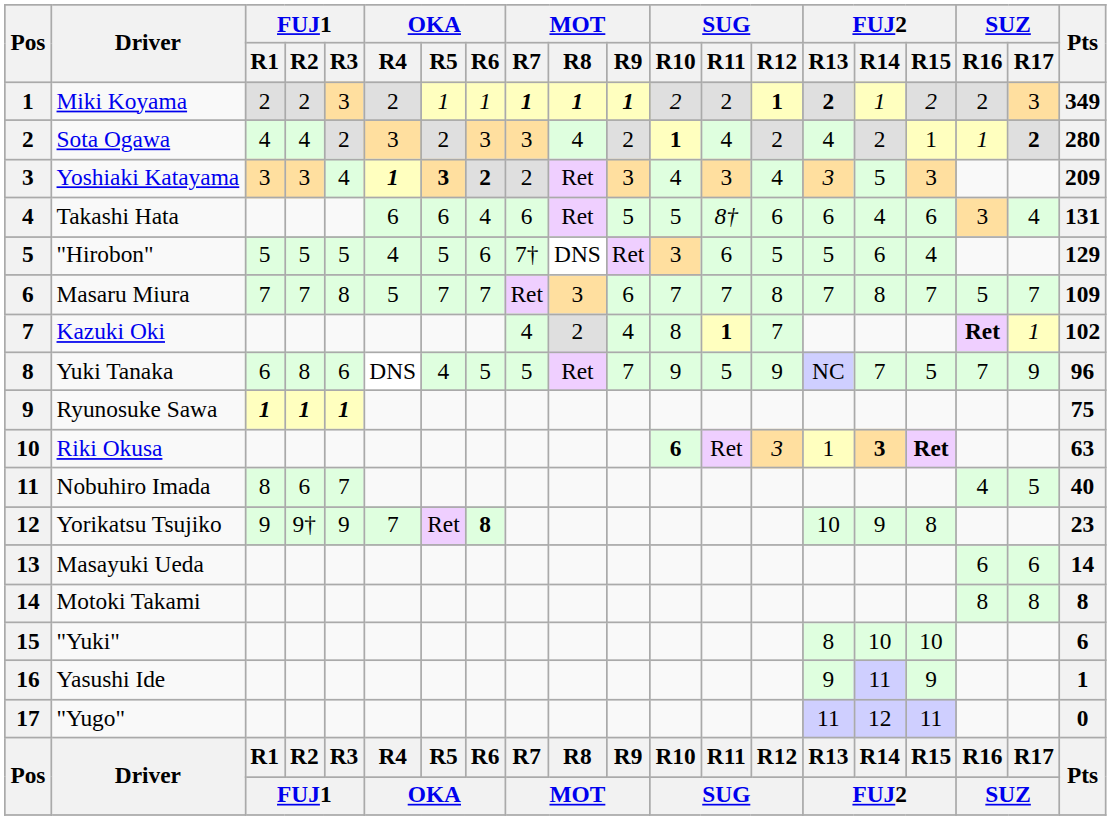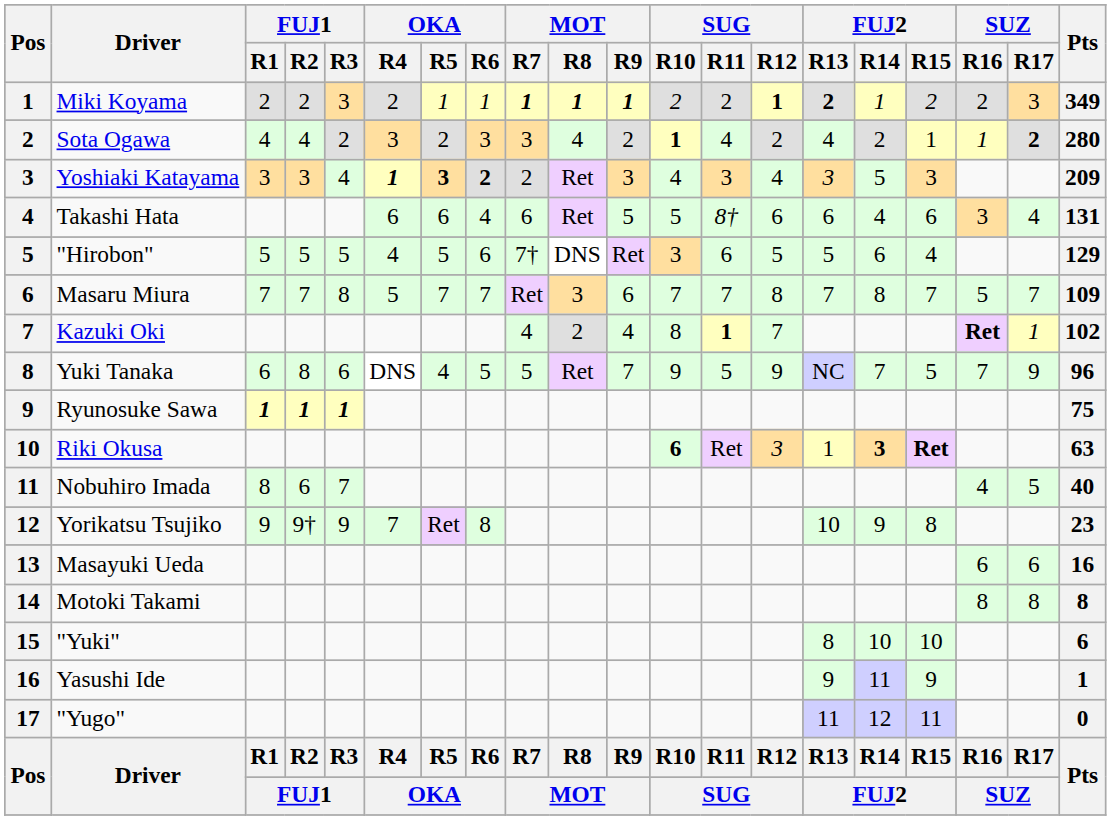Yorikatsu Tsujiko | OKA / R6: bold -> normal
Masayuki Ueda | Pts: 14 -> 16
